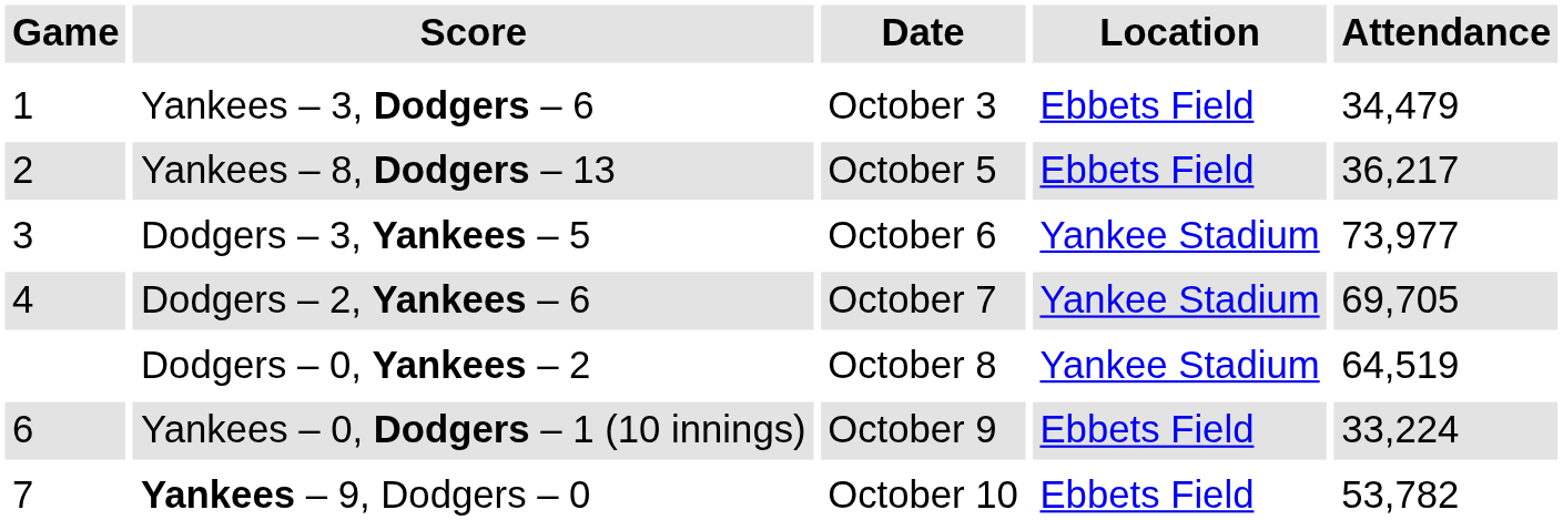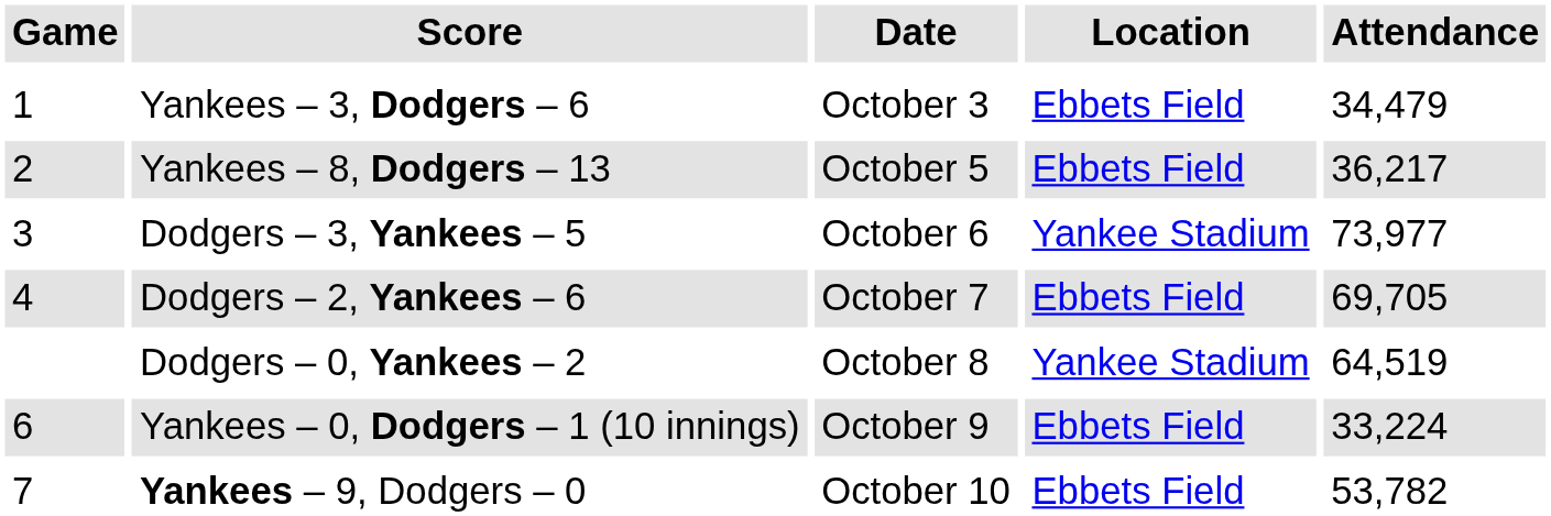Dodgers – 2, Yankees – 6 | Location: Yankee Stadium -> Ebbets Field
